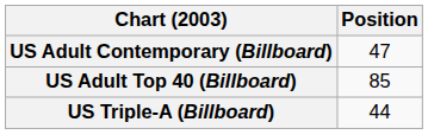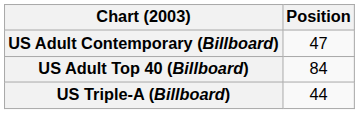US Adult Top 40 (Billboard) | Position: 85 -> 84
